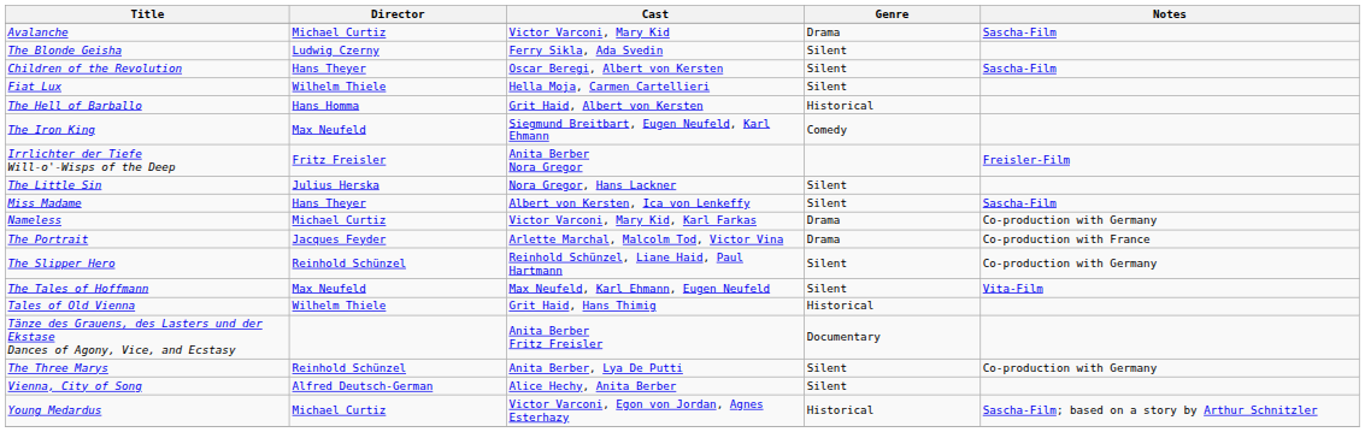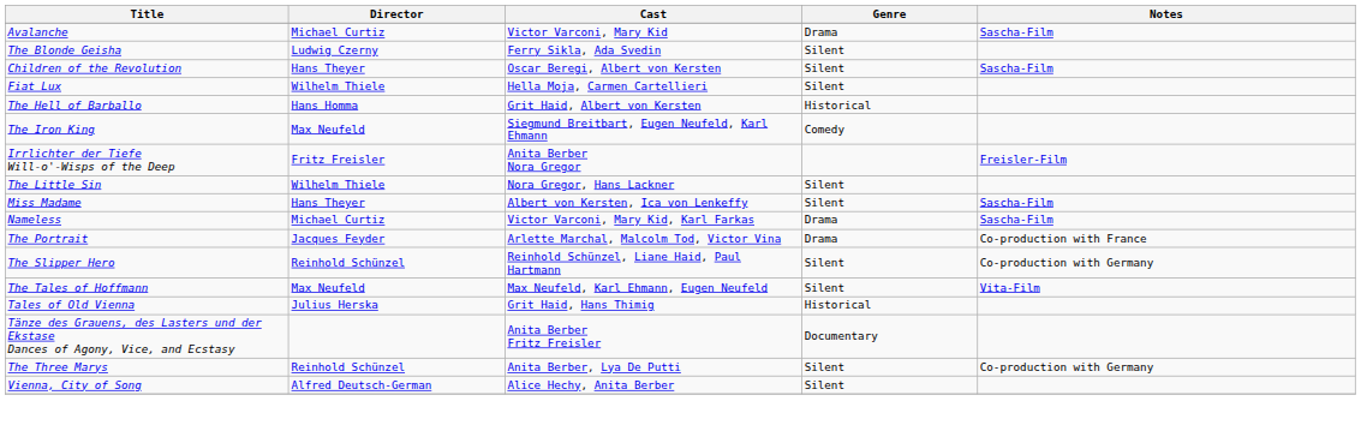The Little Sin | Director: Julius Herska -> Wilhelm Thiele
Nameless | Notes: Co-production with Germany -> Sascha-Film
Tales of Old Vienna | Director: Wilhelm Thiele -> Julius Herska
- row: Young Medardus | Michael Curtiz | Victor Varconi, Egon von Jordan, Agnes Esterhazy | Historical | Sascha-Film; based on a story by Arthur Schnitzler
